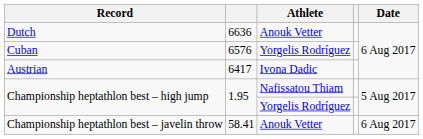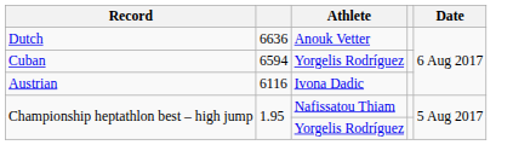Cuban | column 2: 6576 -> 6594
Austrian | column 2: 6417 -> 6116
- row: Championship heptathlon best – javelin throw | 58.41 | Anouk Vetter | 6 Aug 2017
